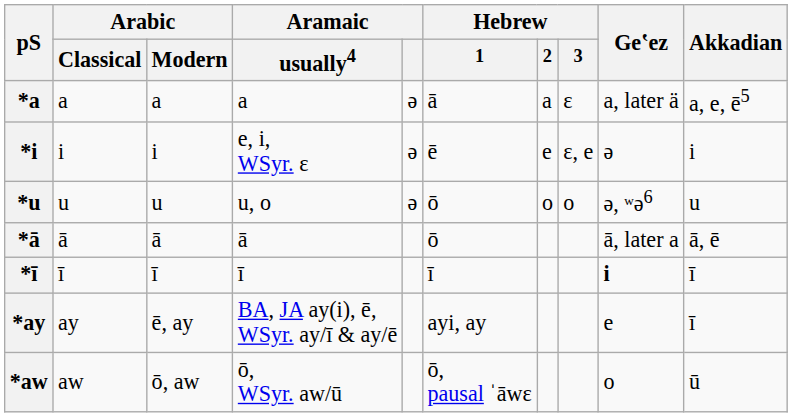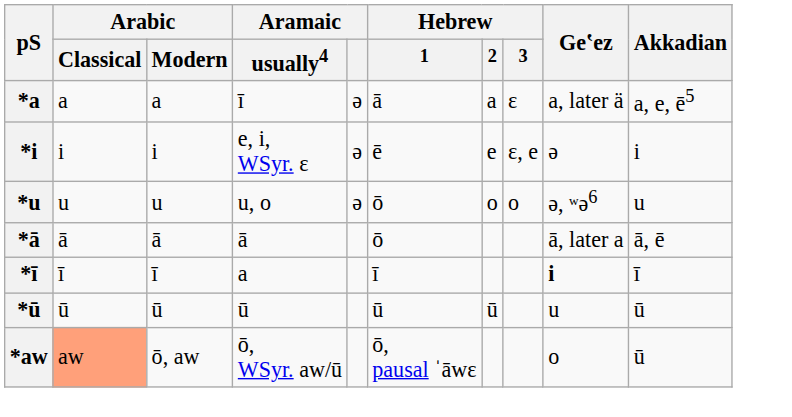*a | Aramaic / usually4: a -> ī
*ī | Aramaic / usually4: ī -> a
+ row: *ū | ū | ū | ū | ū | ū | u | ū
- row: *ay | ay | ē, ay | BA, JA ay(i), ē, WSyr. ay/ī & ay/ē | ayi, ay | e | ī
*aw | Arabic / Classical: no background -> lightsalmon background
